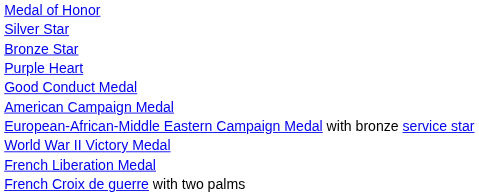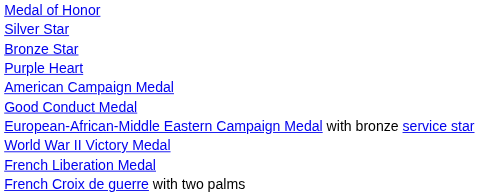rows swapped: Good Conduct Medal <-> American Campaign Medal
